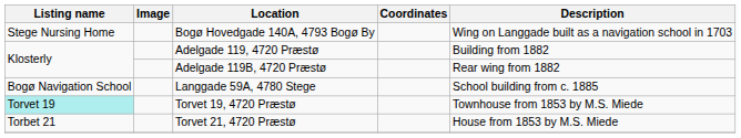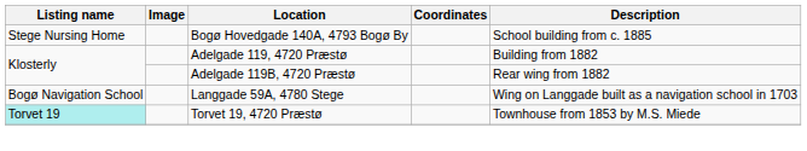Bogø Hovedgade 140A, 4793 Bogø By | Description: Wing on Langgade built as a navigation school in 1703 -> School building from c. 1885
Langgade 59A, 4780 Stege | Description: School building from c. 1885 -> Wing on Langgade built as a navigation school in 1703
- row: Torbet 21 | Torvet 21, 4720 Præstø | House from 1853 by M.S. Miede
